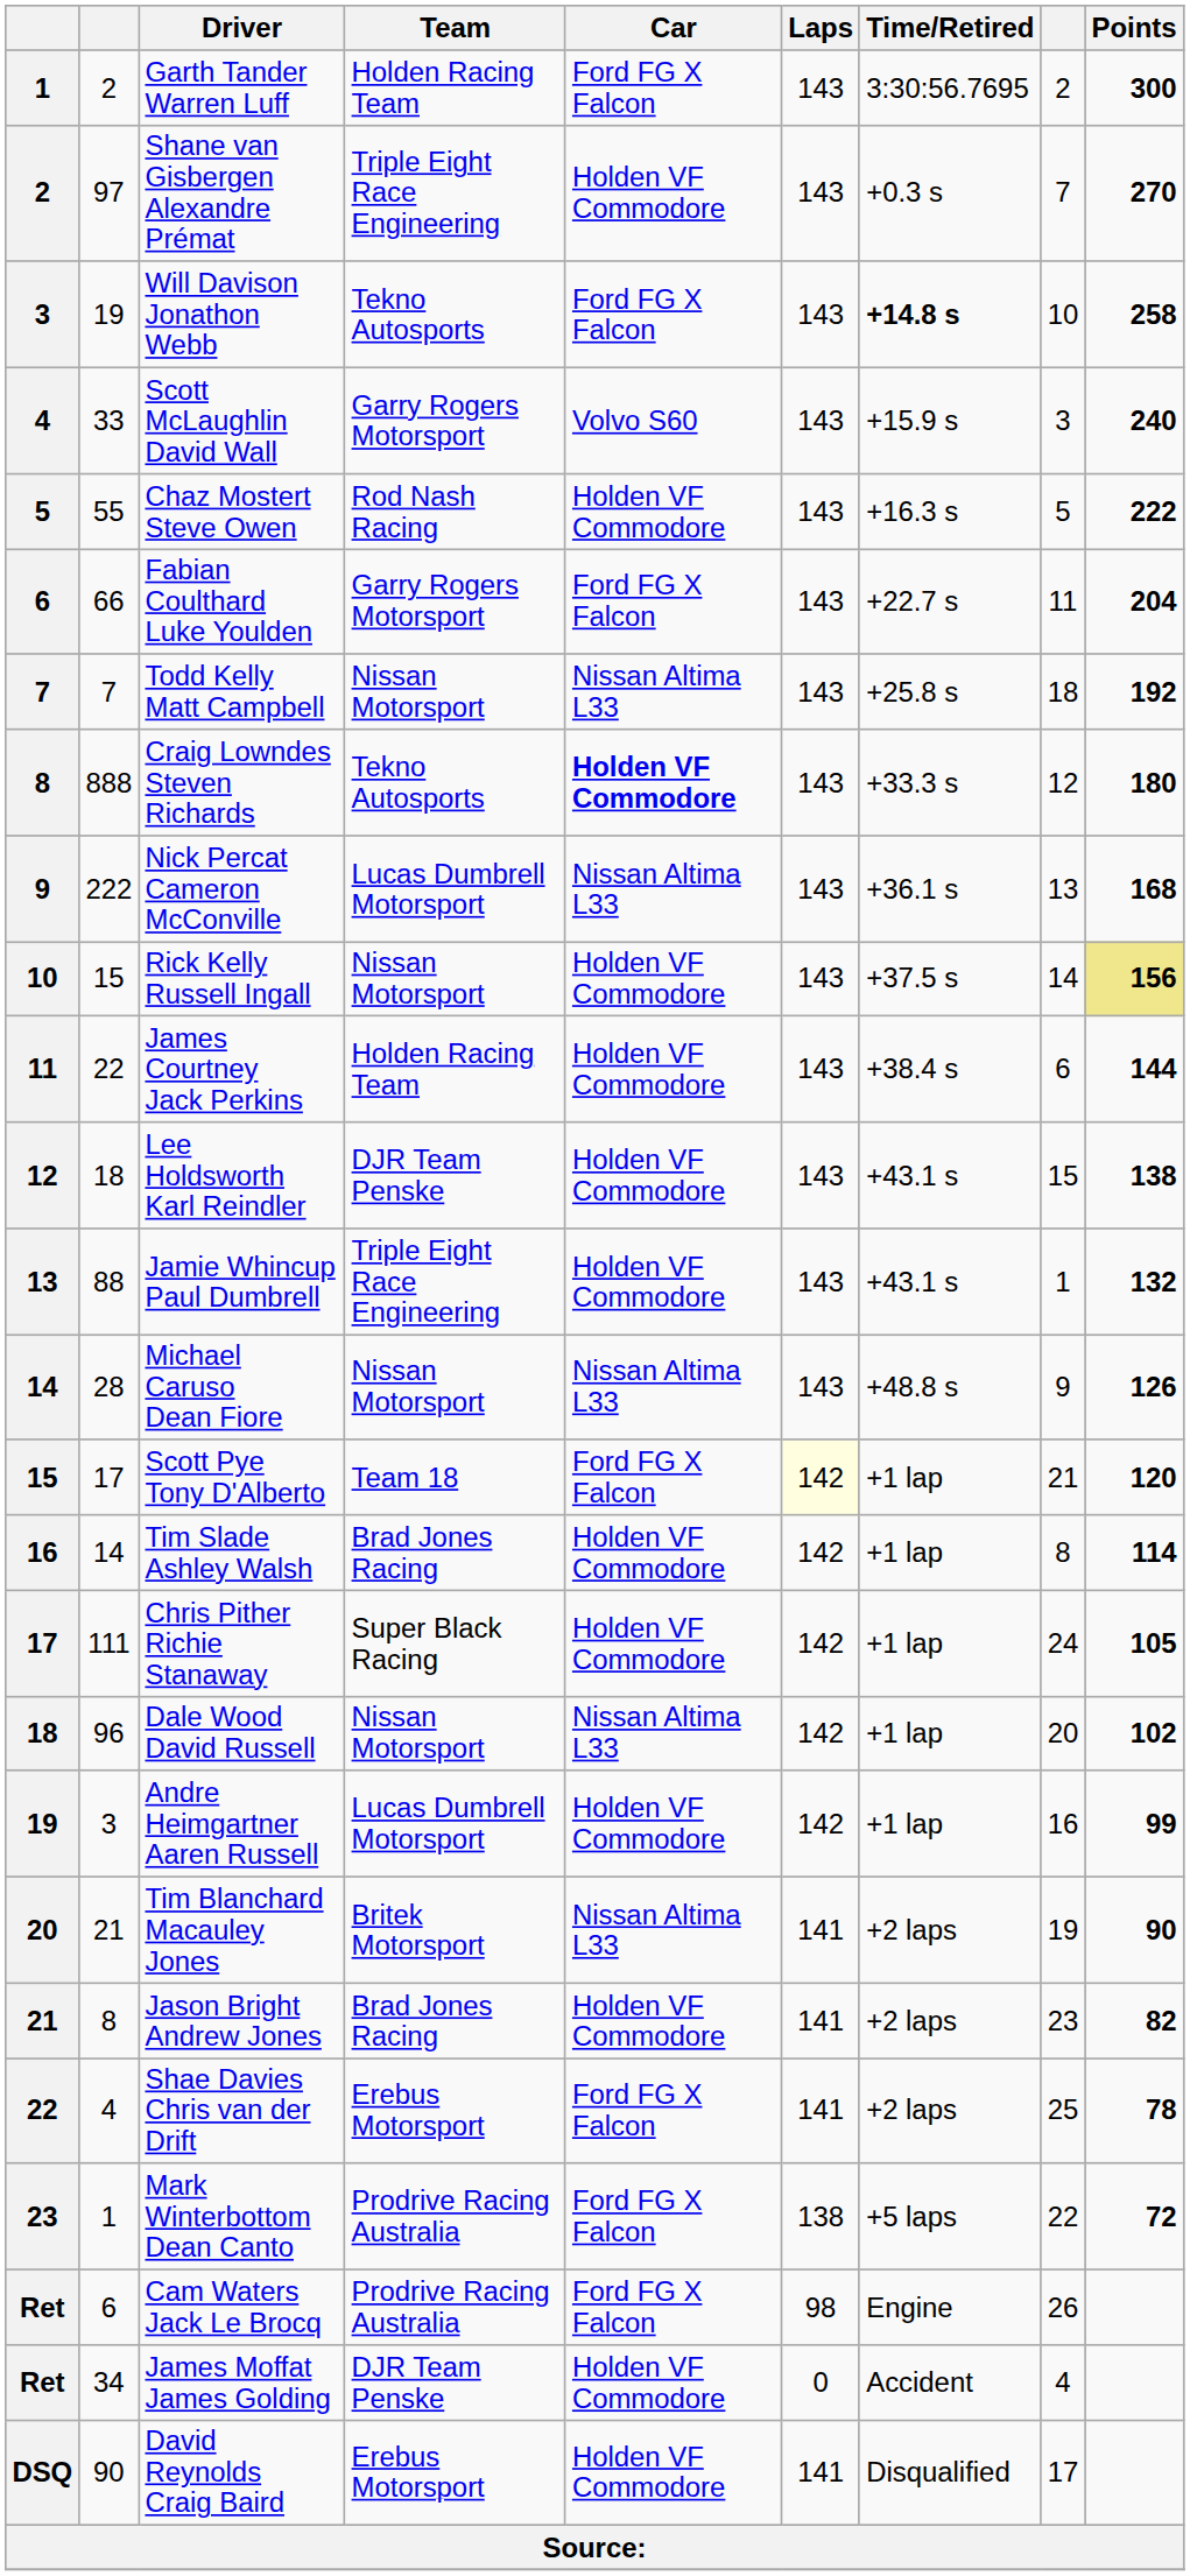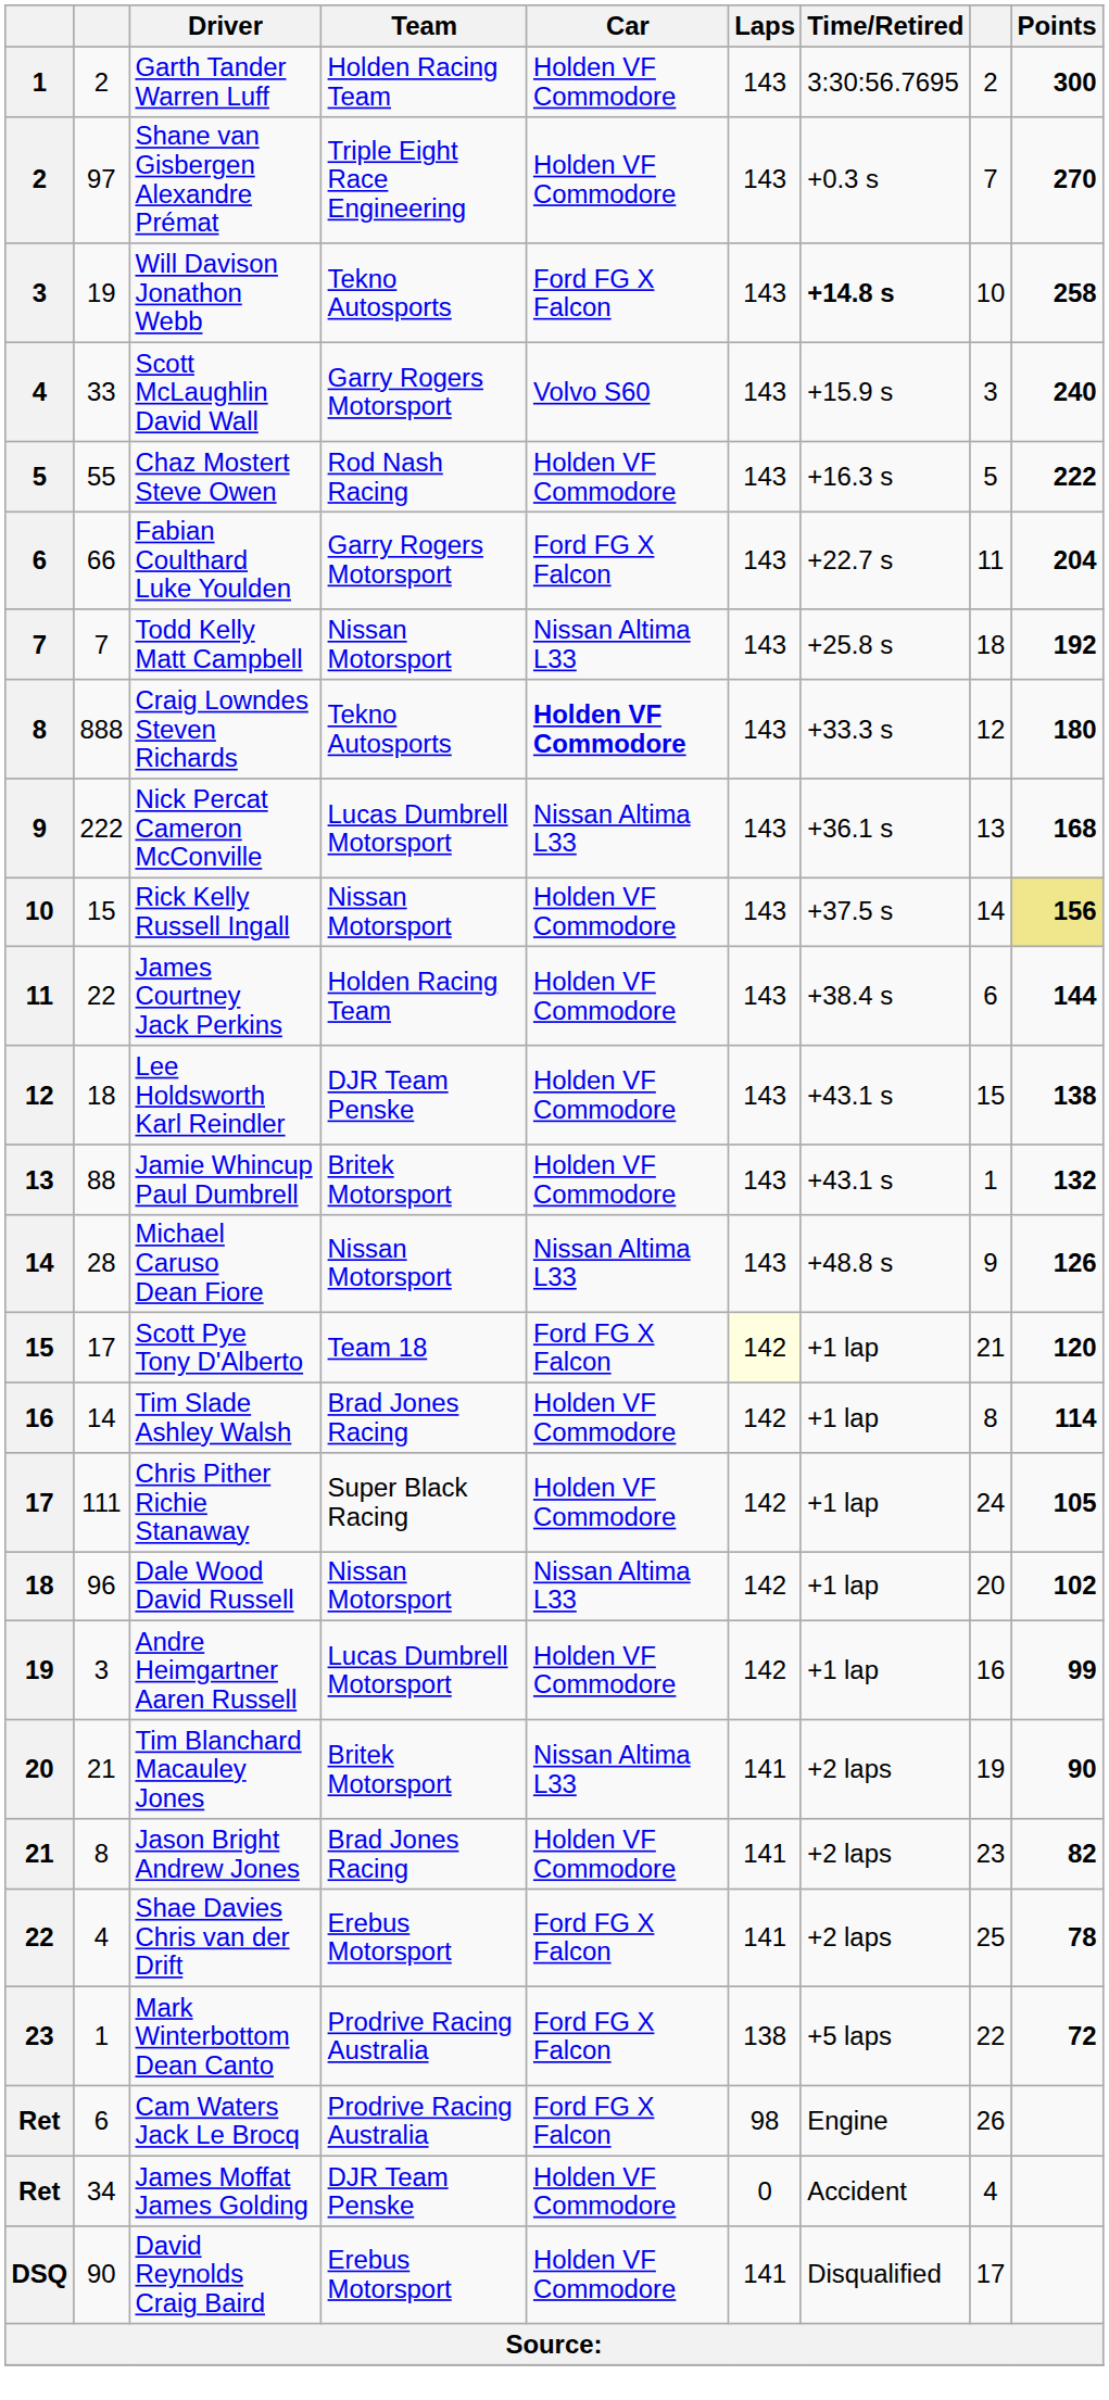Garth Tander Warren Luff | Car: Ford FG X Falcon -> Holden VF Commodore
Jamie Whincup Paul Dumbrell | Team: Triple Eight Race Engineering -> Britek Motorsport
